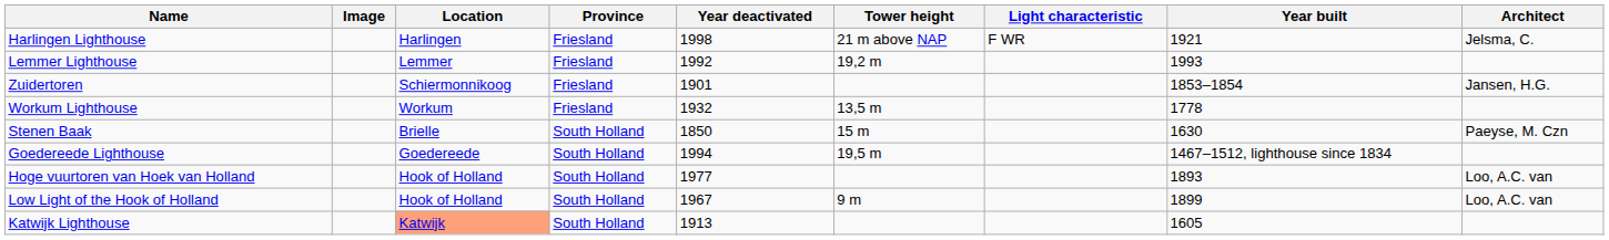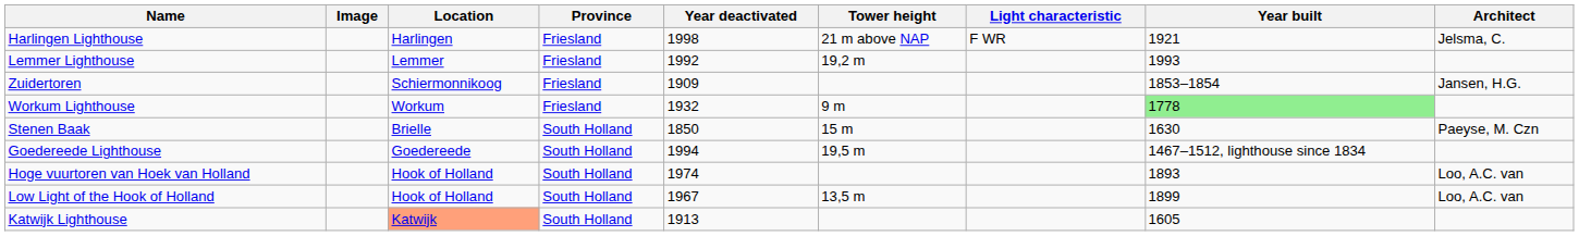Zuidertoren | Year deactivated: 1901 -> 1909
Workum Lighthouse | Tower height: 13,5 m -> 9 m
Workum Lighthouse | Year built: no background -> lightgreen background
Hoge vuurtoren van Hoek van Holland | Year deactivated: 1977 -> 1974
Low Light of the Hook of Holland | Tower height: 9 m -> 13,5 m
